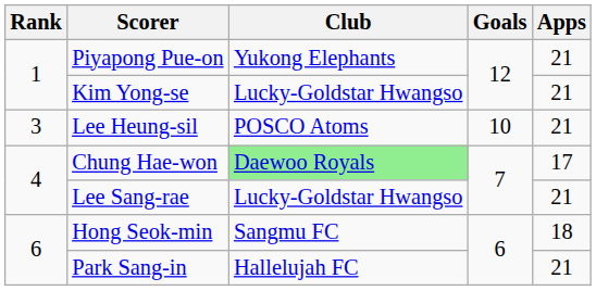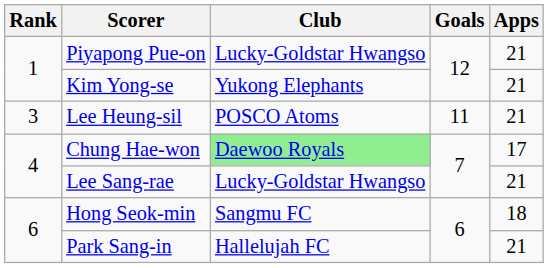Piyapong Pue-on | Club: Yukong Elephants -> Lucky-Goldstar Hwangso
Kim Yong-se | Club: Lucky-Goldstar Hwangso -> Yukong Elephants
Lee Heung-sil | Goals: 10 -> 11
